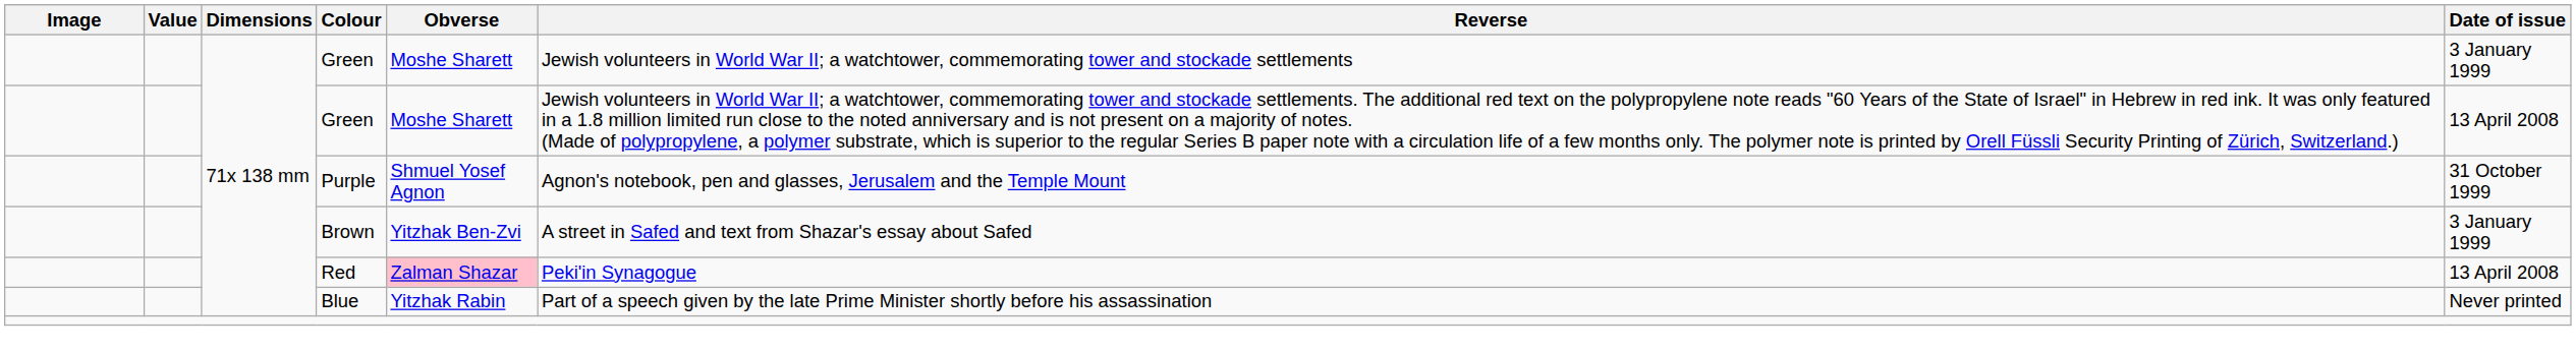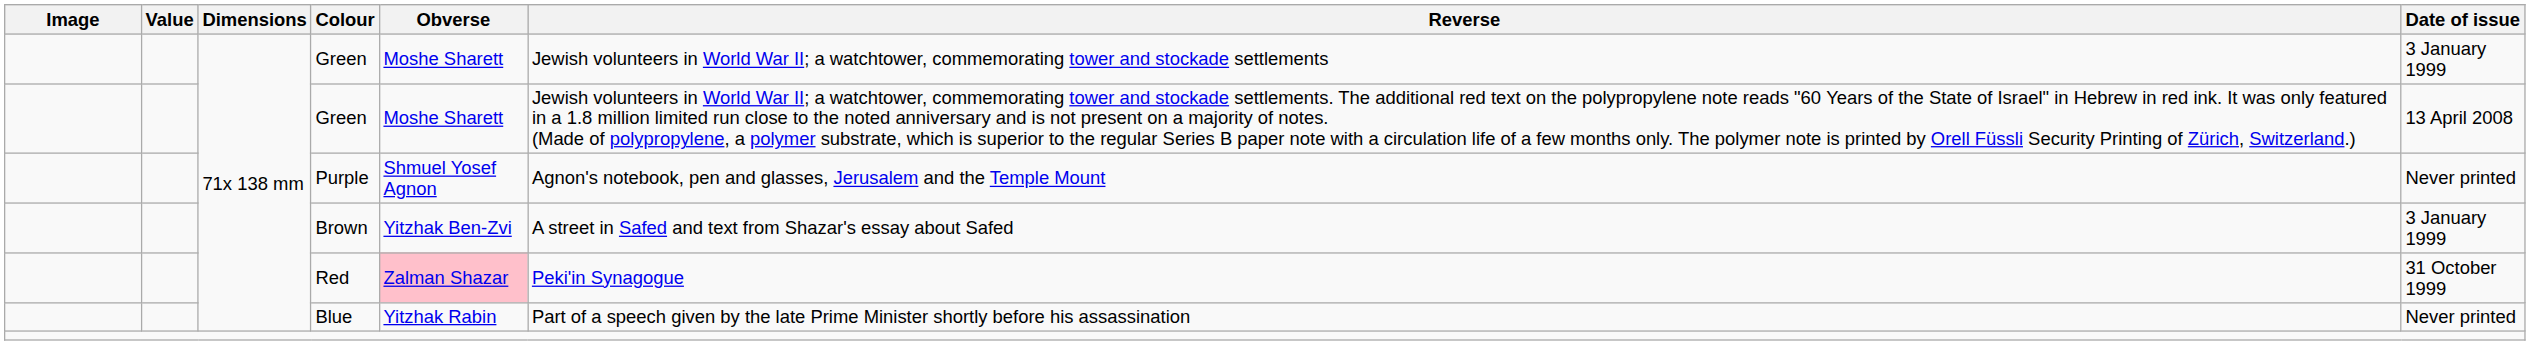Purple | Date of issue: 31 October 1999 -> Never printed
Red | Date of issue: 13 April 2008 -> 31 October 1999
